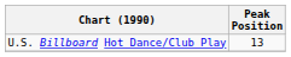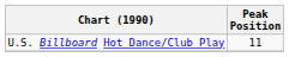U.S. Billboard Hot Dance/Club Play | Peak Position: 13 -> 11
